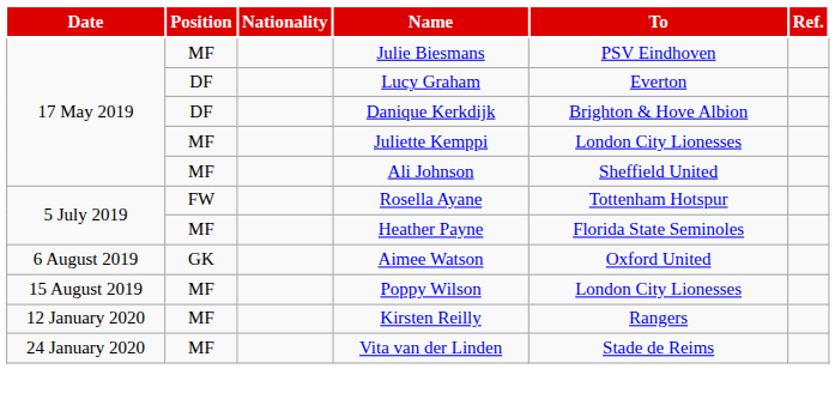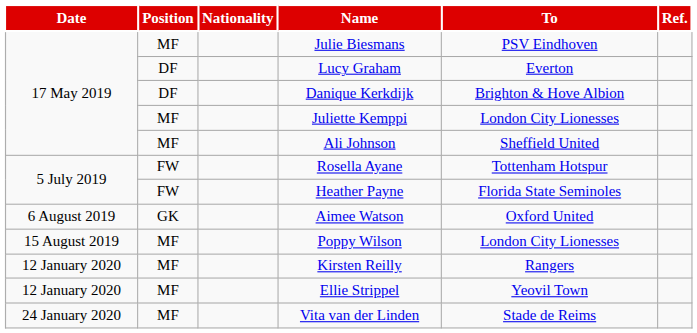Heather Payne | Position: MF -> FW
+ row: 12 January 2020 | MF | Ellie Strippel | Yeovil Town
